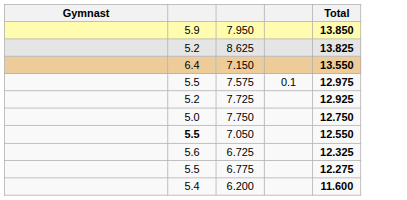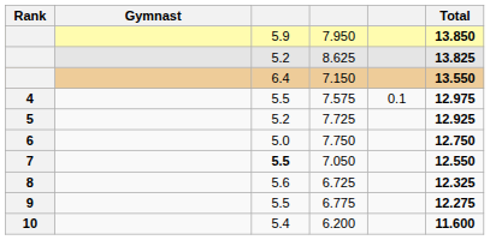+ column: Rank | 4 | 5 | 6 | 7 | 8 | 9 | 10
